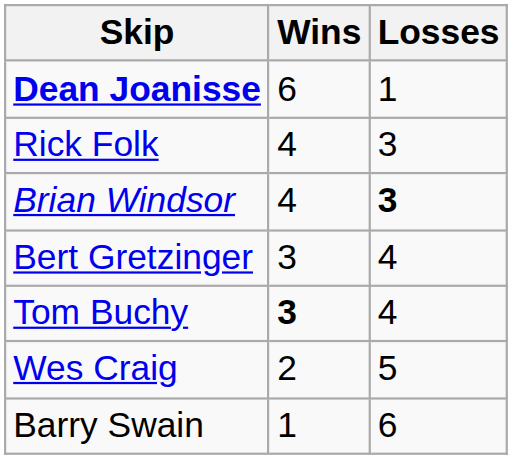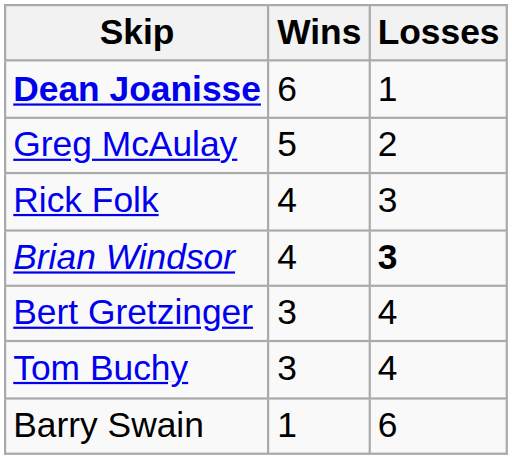+ row: Greg McAulay | 5 | 2
Tom Buchy | Wins: bold -> normal
- row: Wes Craig | 2 | 5
